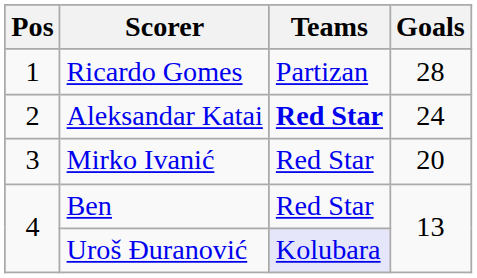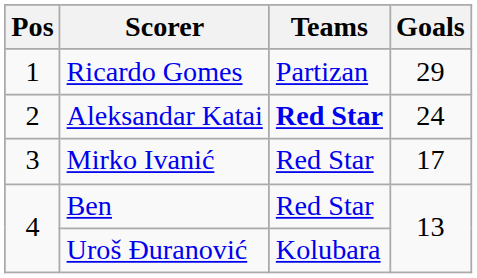Ricardo Gomes | Goals: 28 -> 29
Mirko Ivanić | Goals: 20 -> 17
Uroš Đuranović | Teams: lavender background -> no background
